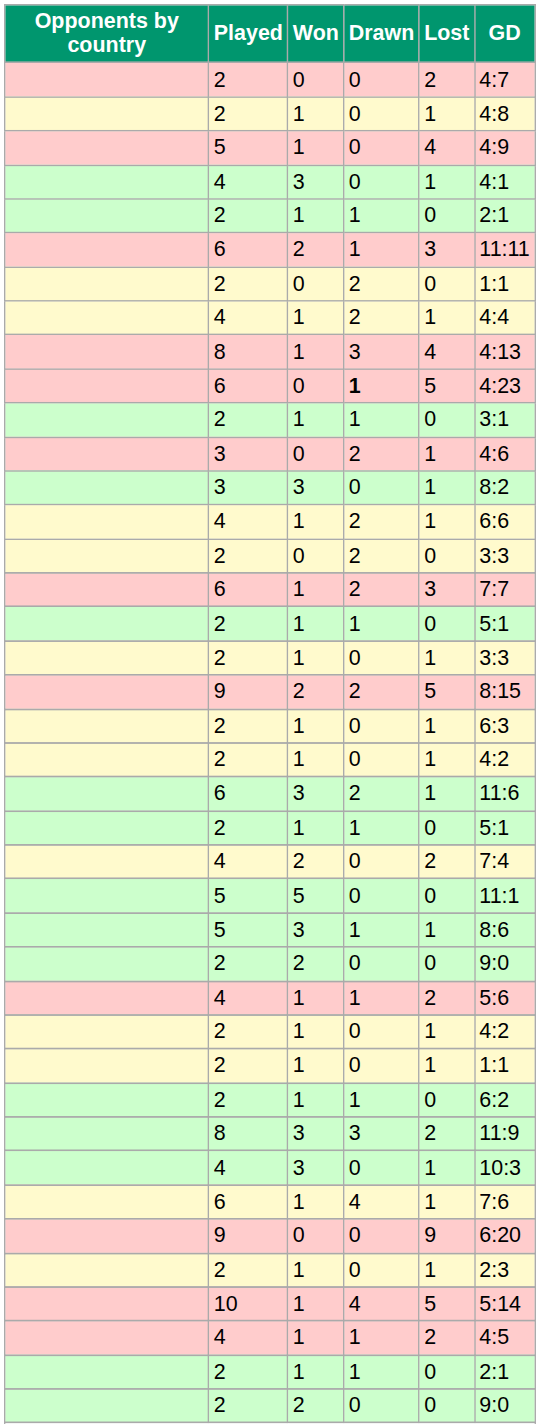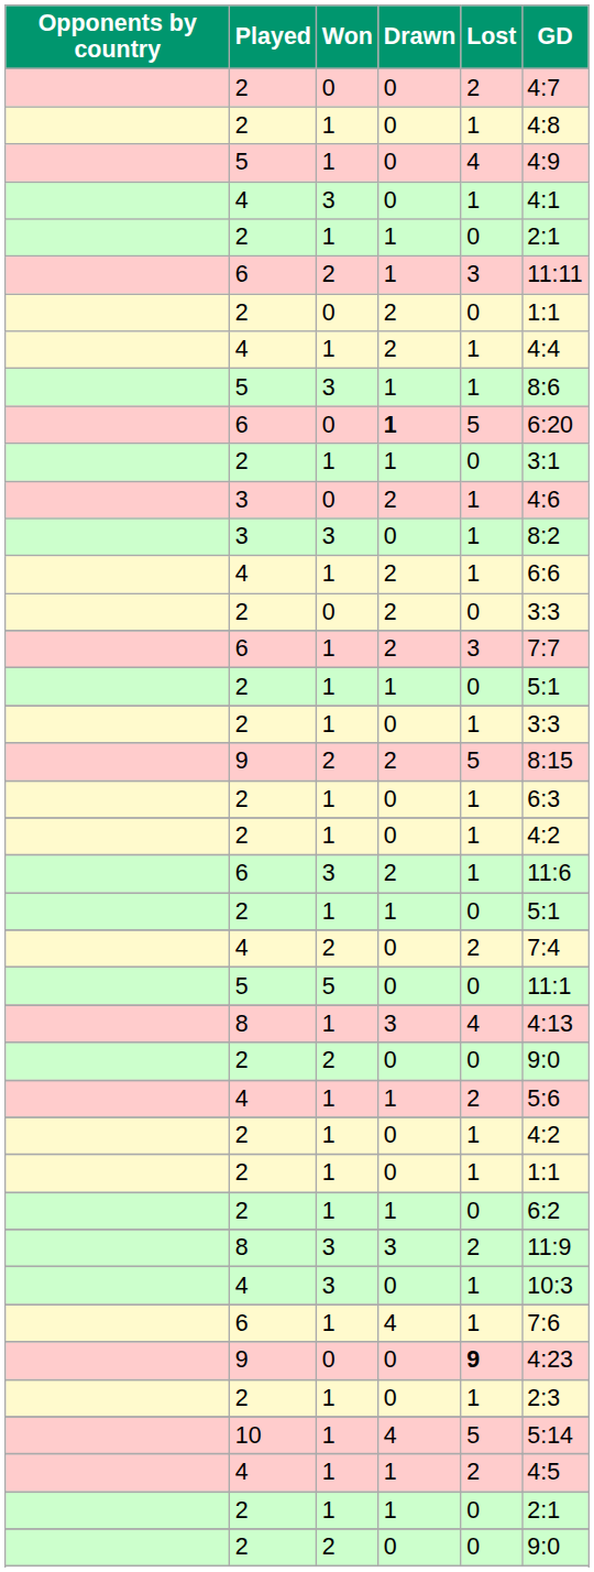rows swapped: 8 / 1 <-> 5 / 3
6 / 0 | GD: 4:23 -> 6:20
9 / 0 | Lost: normal -> bold
9 / 0 | GD: 6:20 -> 4:23
